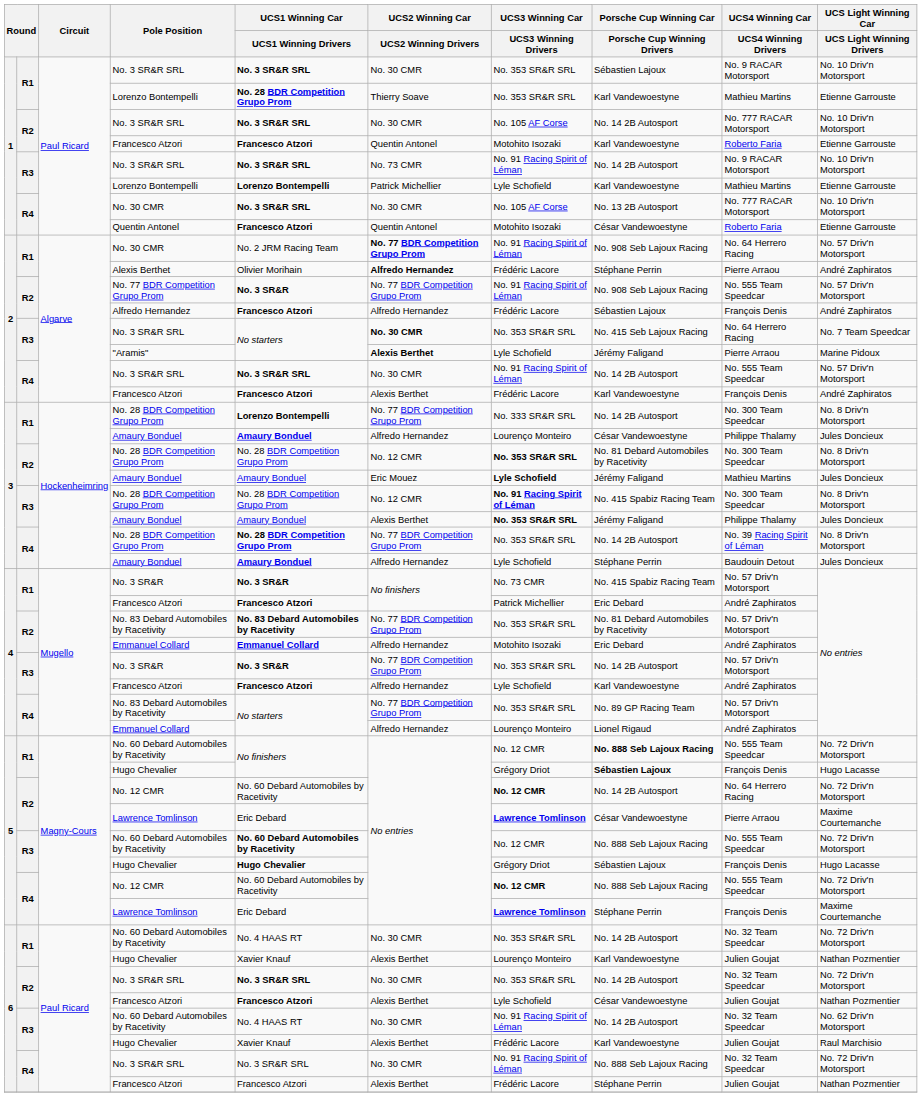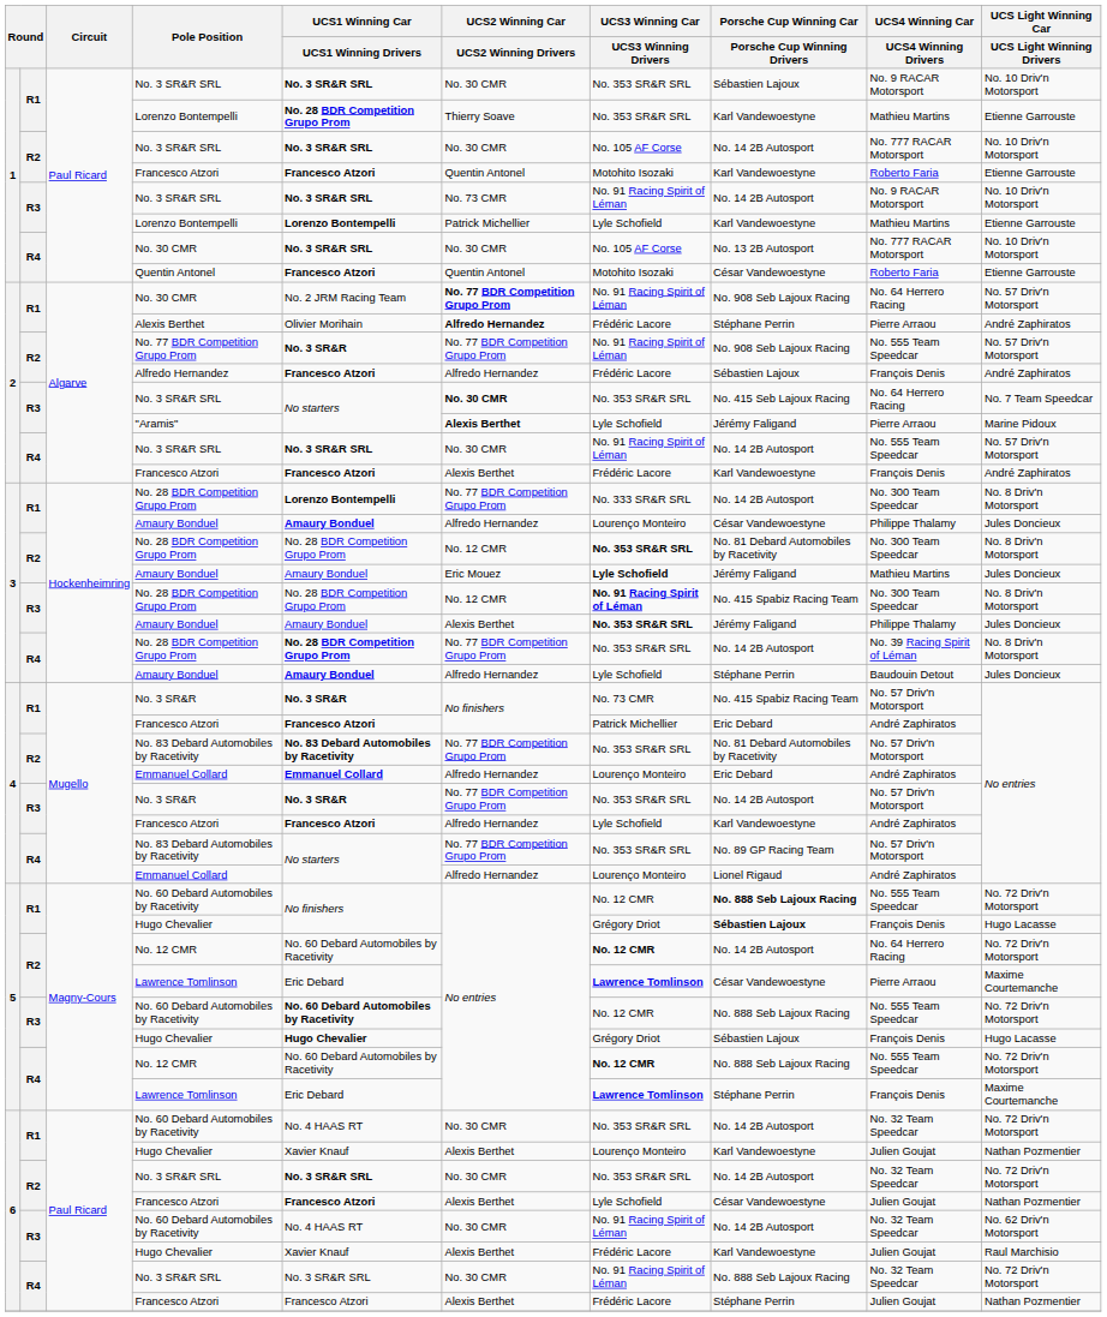R2 / Emmanuel Collard | UCS3 Winning Car / UCS3 Winning Drivers: Motohito Isozaki -> Lourenço Monteiro
